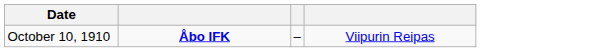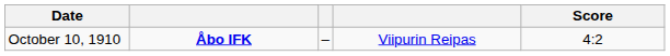+ column: Score | 4:2
